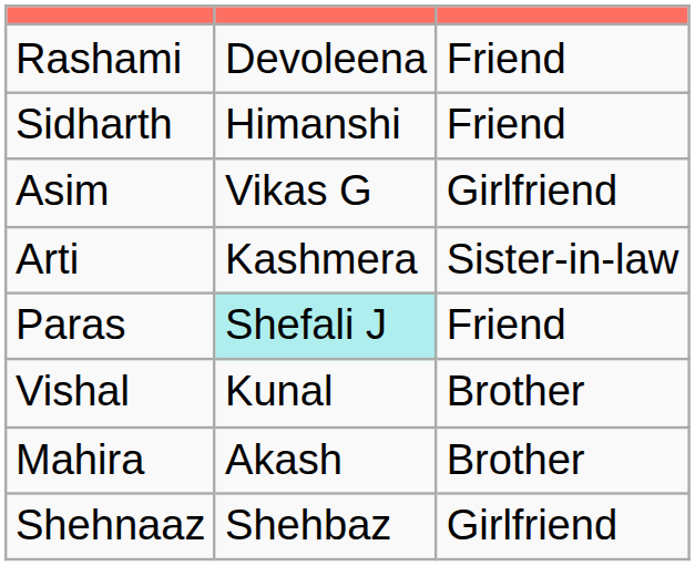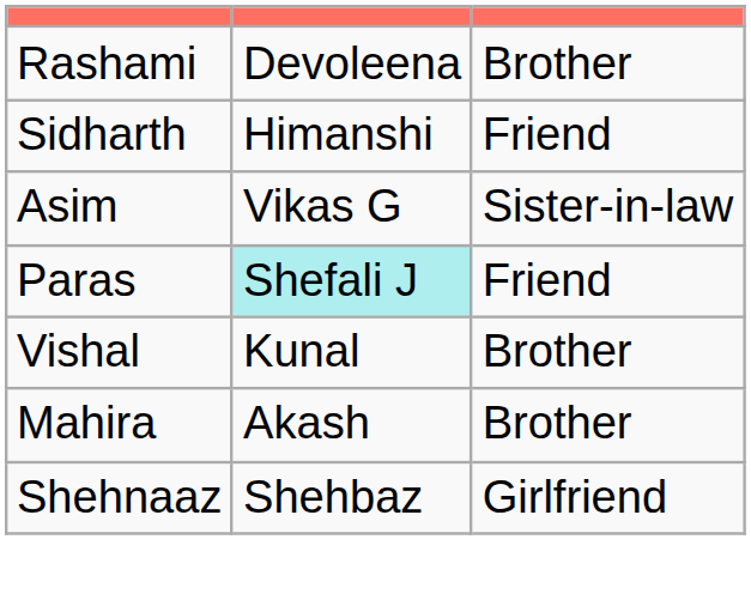Rashami | column 3: Friend -> Brother
Asim | column 3: Girlfriend -> Sister-in-law
- row: Arti | Kashmera | Sister-in-law
